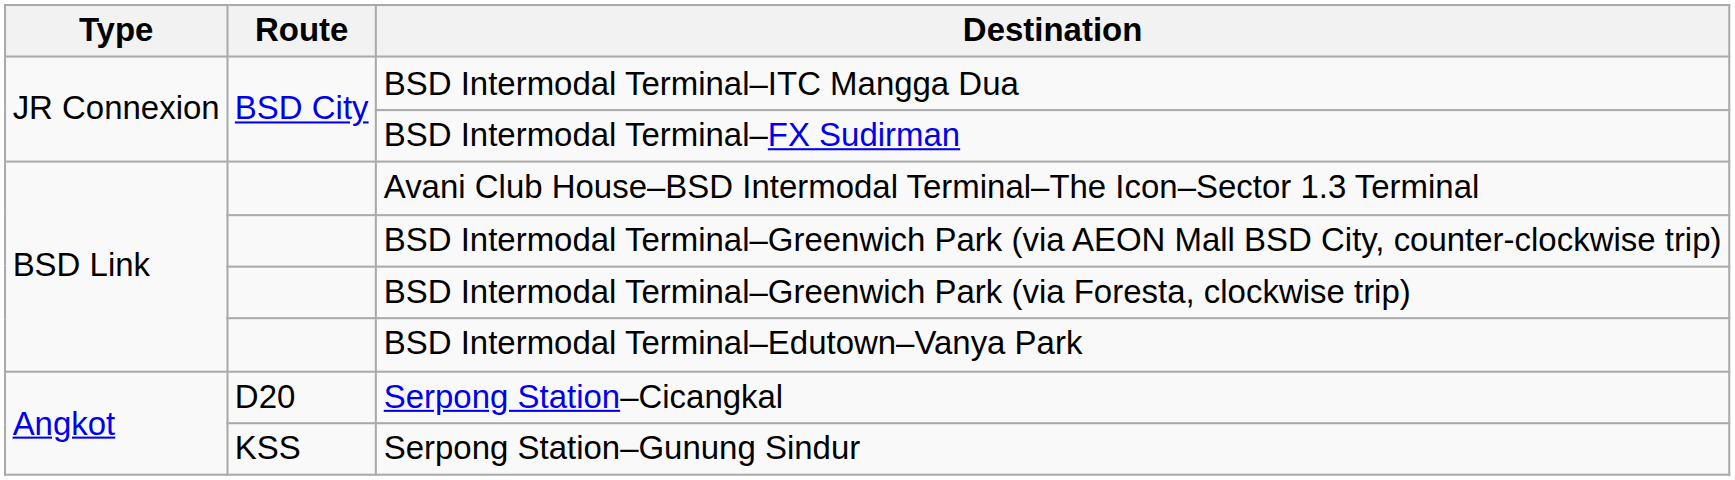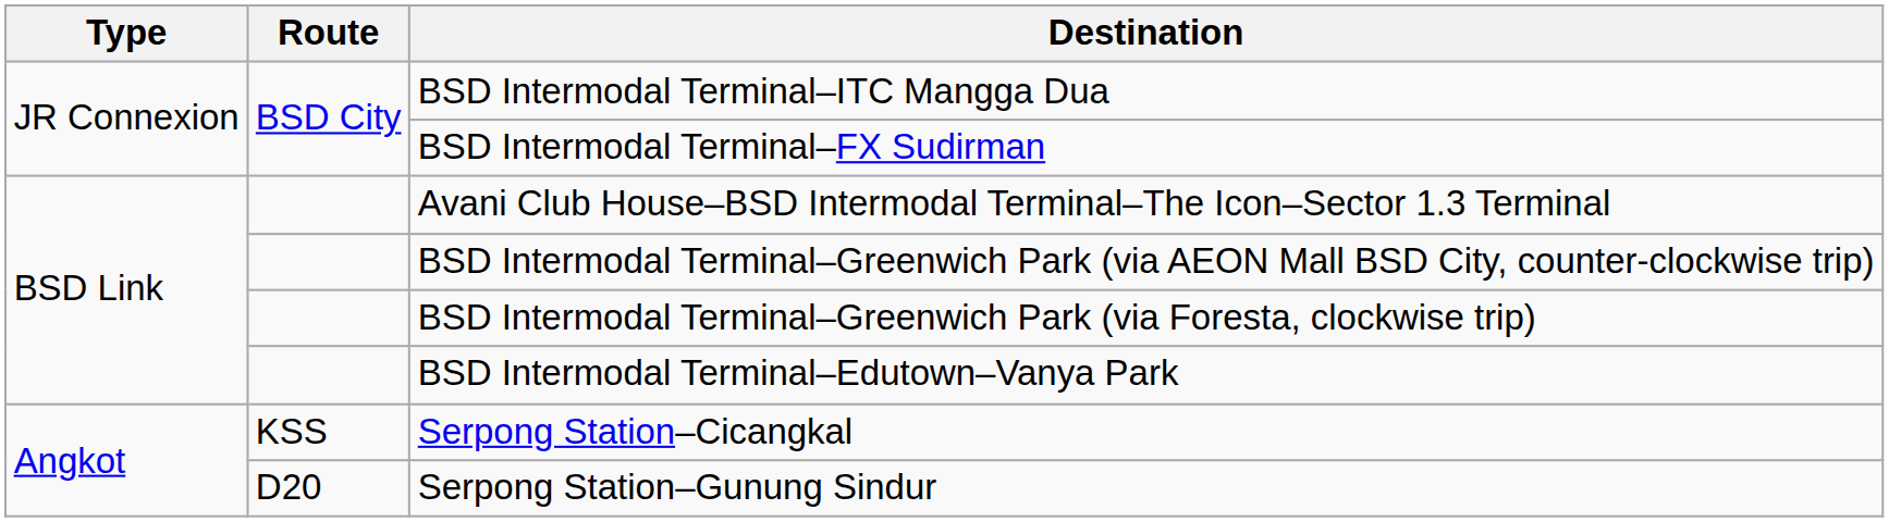Serpong Station–Cicangkal | Route: D20 -> KSS
Serpong Station–Gunung Sindur | Route: KSS -> D20
